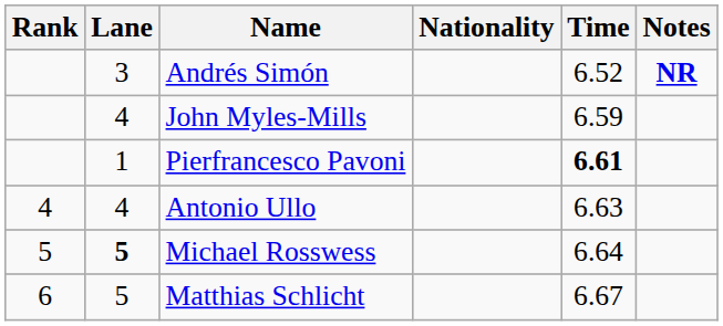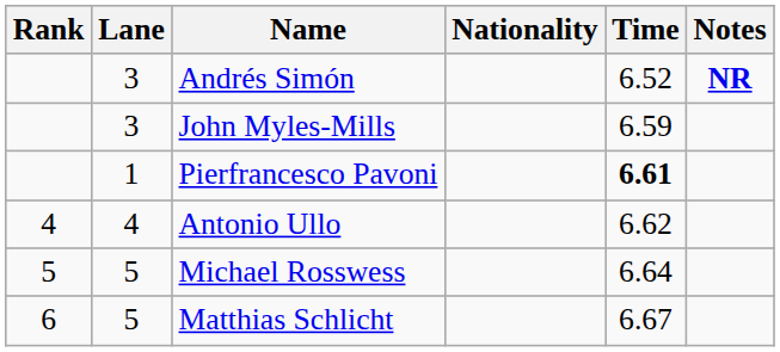John Myles-Mills | Lane: 4 -> 3
Antonio Ullo | Time: 6.63 -> 6.62
Michael Rosswess | Lane: bold -> normal
